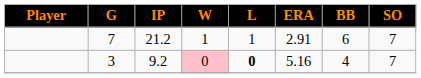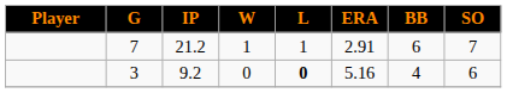3 | W: pink background -> no background
3 | SO: 7 -> 6
